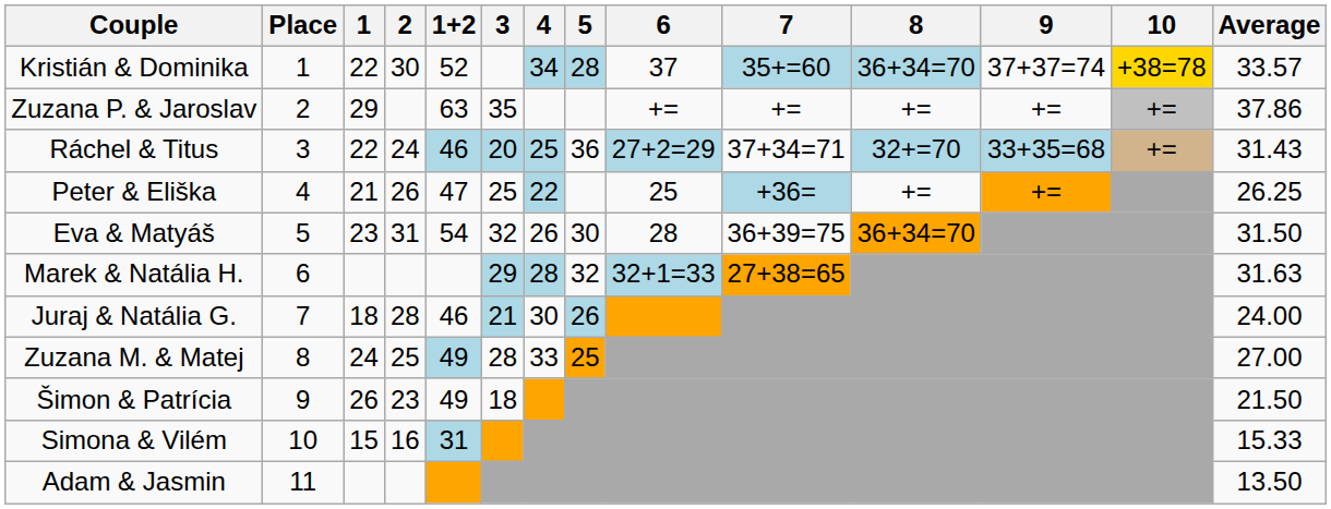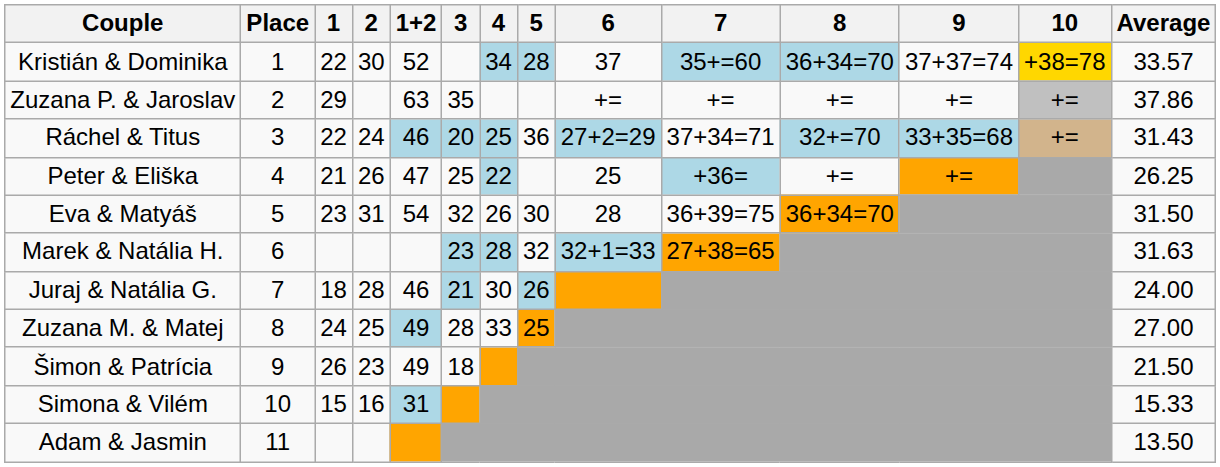Marek & Natália H. | 3: 29 -> 23
